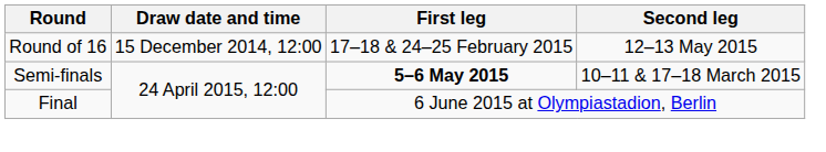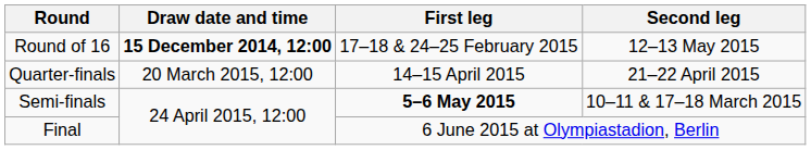Round of 16 | Draw date and time: normal -> bold
+ row: Quarter-finals | 20 March 2015, 12:00 | 14–15 April 2015 | 21–22 April 2015
